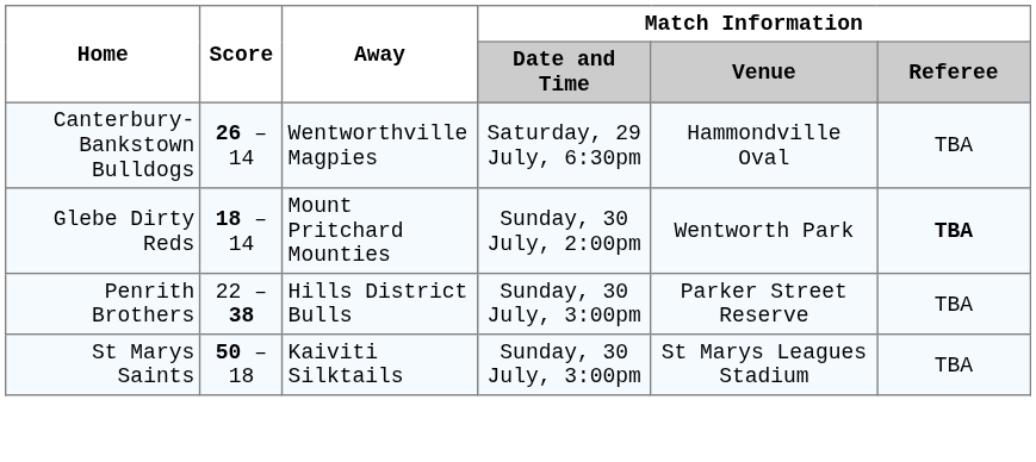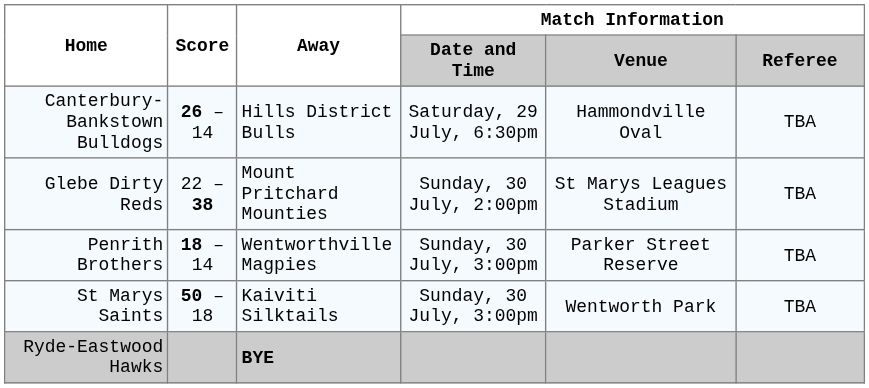Canterbury-Bankstown Bulldogs | Away: Wentworthville Magpies -> Hills District Bulls
Glebe Dirty Reds | Score: 18 – 14 -> 22 – 38
Glebe Dirty Reds | Match Information / Venue: Wentworth Park -> St Marys Leagues Stadium
Glebe Dirty Reds | Match Information / Referee: bold -> normal
Penrith Brothers | Score: 22 – 38 -> 18 – 14
Penrith Brothers | Away: Hills District Bulls -> Wentworthville Magpies
St Marys Saints | Match Information / Venue: St Marys Leagues Stadium -> Wentworth Park
+ row: Ryde-Eastwood Hawks | BYE
